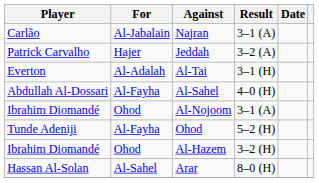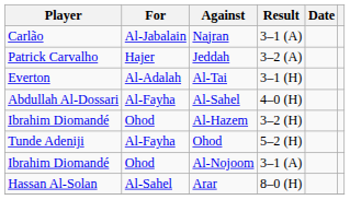rows swapped: Al-Hazem <-> Al-Nojoom
